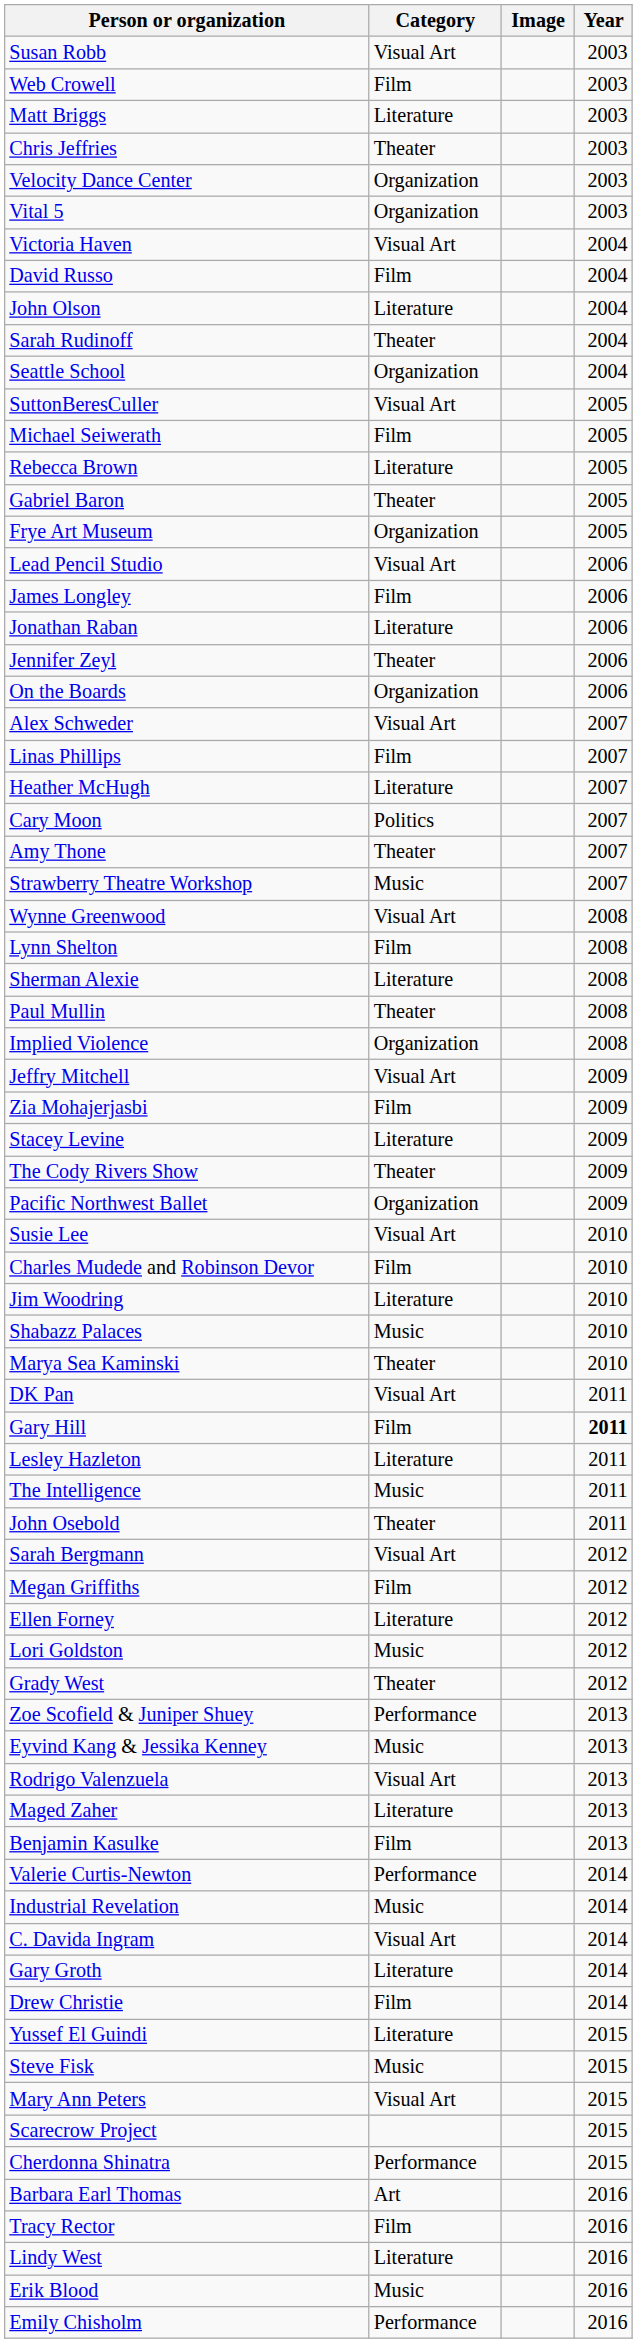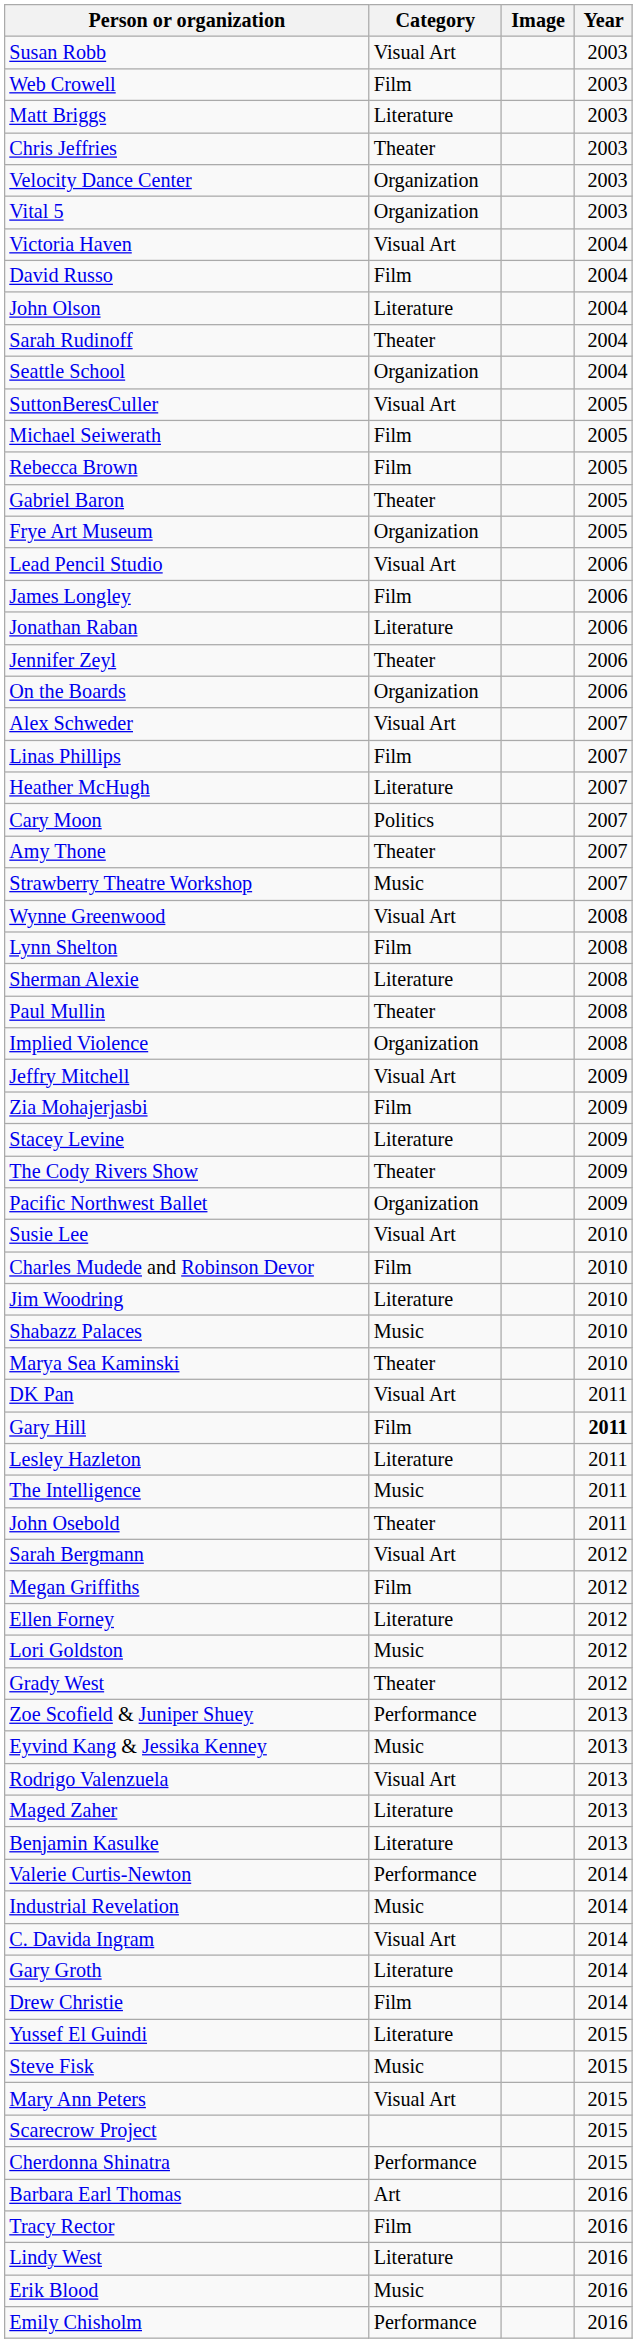Rebecca Brown | Category: Literature -> Film
Benjamin Kasulke | Category: Film -> Literature
